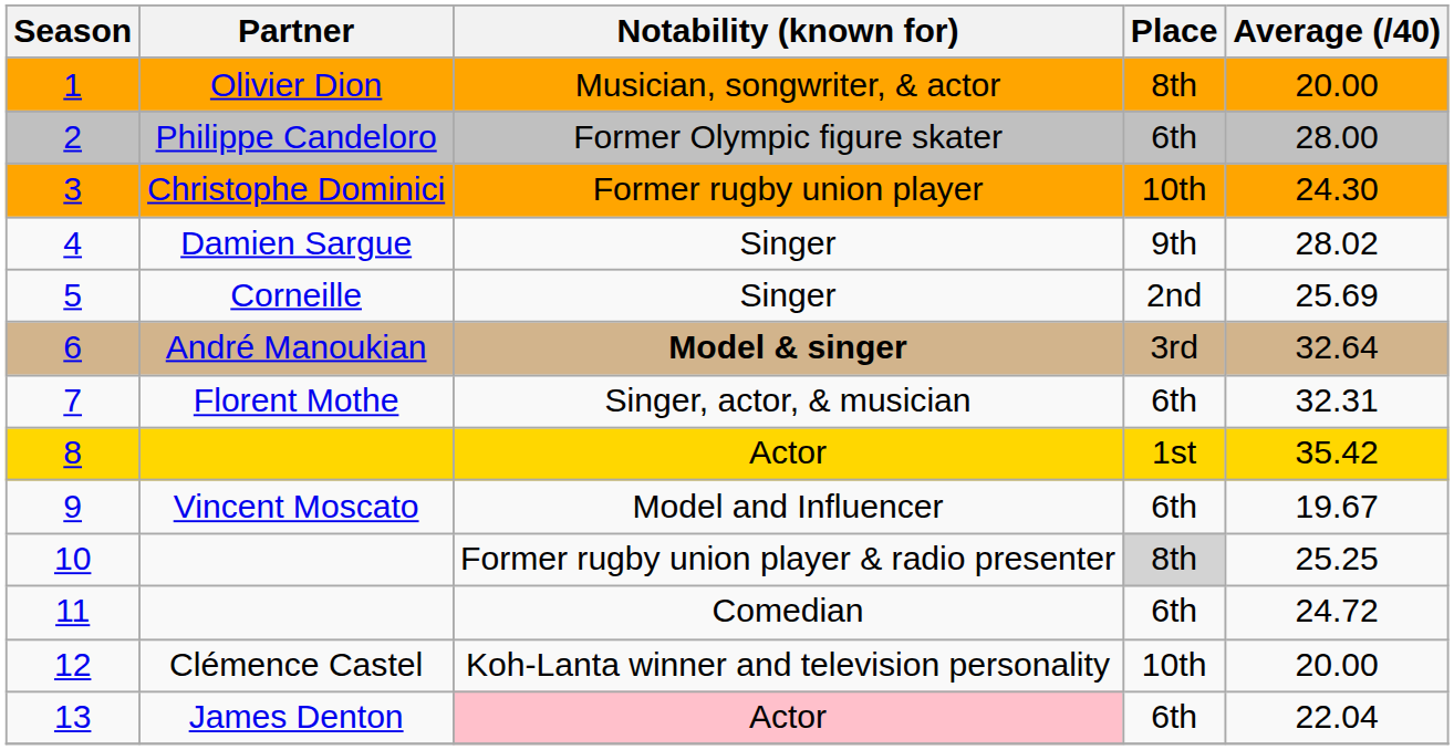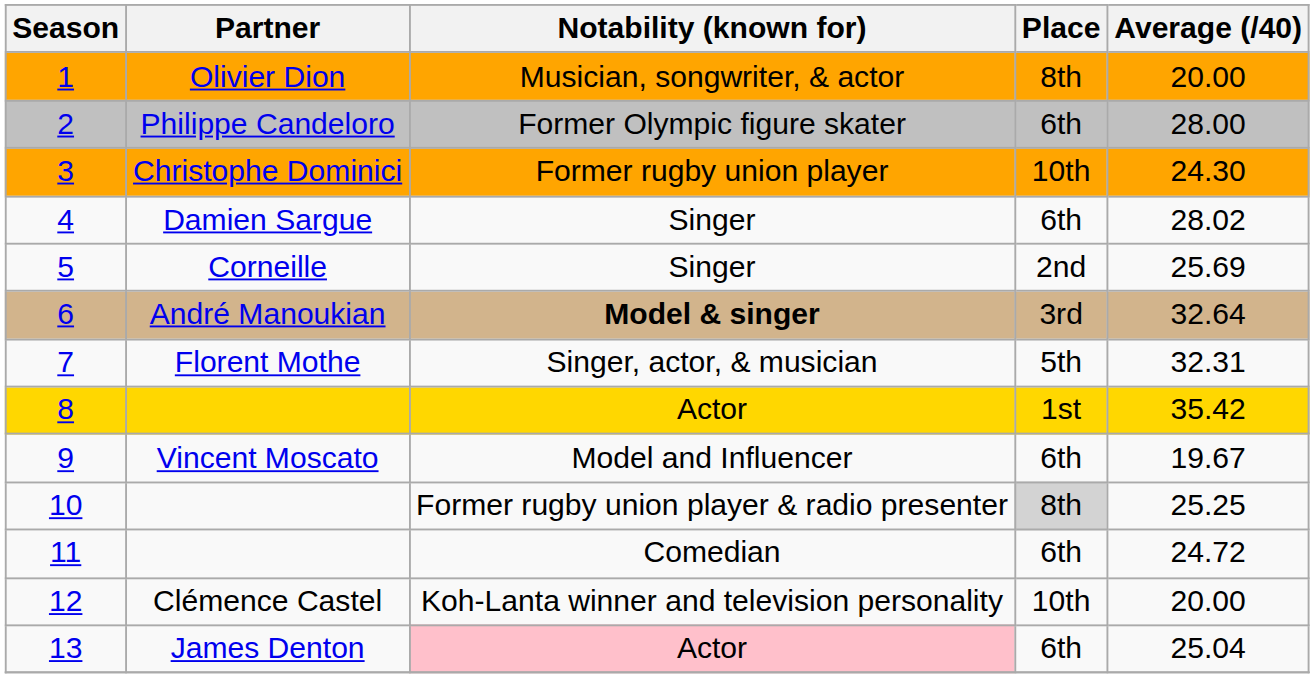4 | Place: 9th -> 6th
7 | Place: 6th -> 5th
13 | Average (/40): 22.04 -> 25.04
